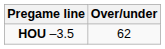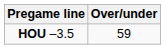HOU –3.5 | Over/under: 62 -> 59
